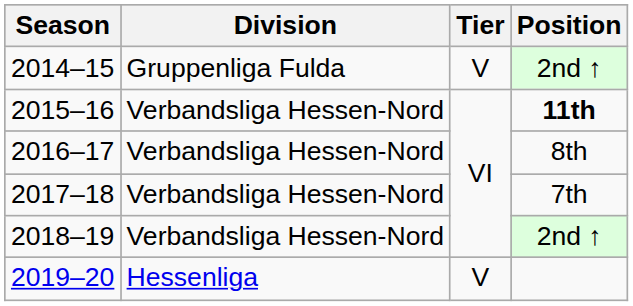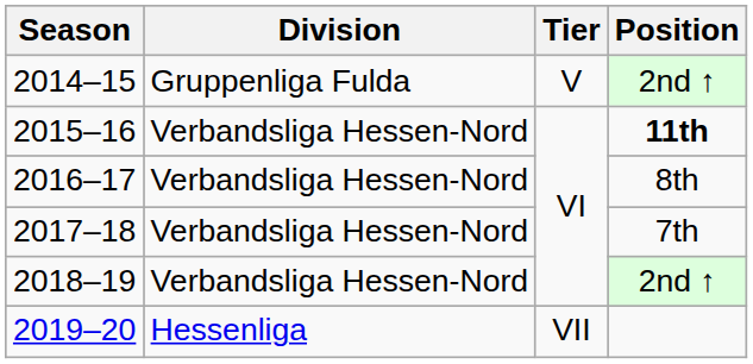2019–20 | Tier: V -> VII
